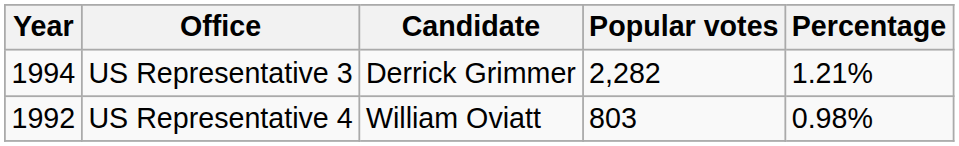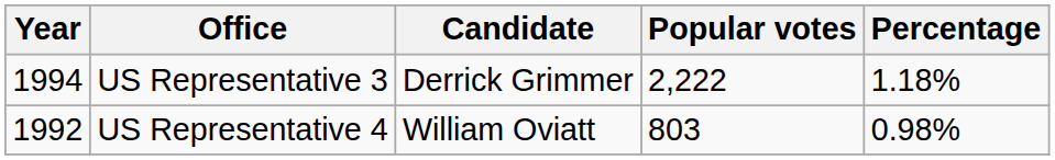US Representative 3 | Popular votes: 2,282 -> 2,222
US Representative 3 | Percentage: 1.21% -> 1.18%
